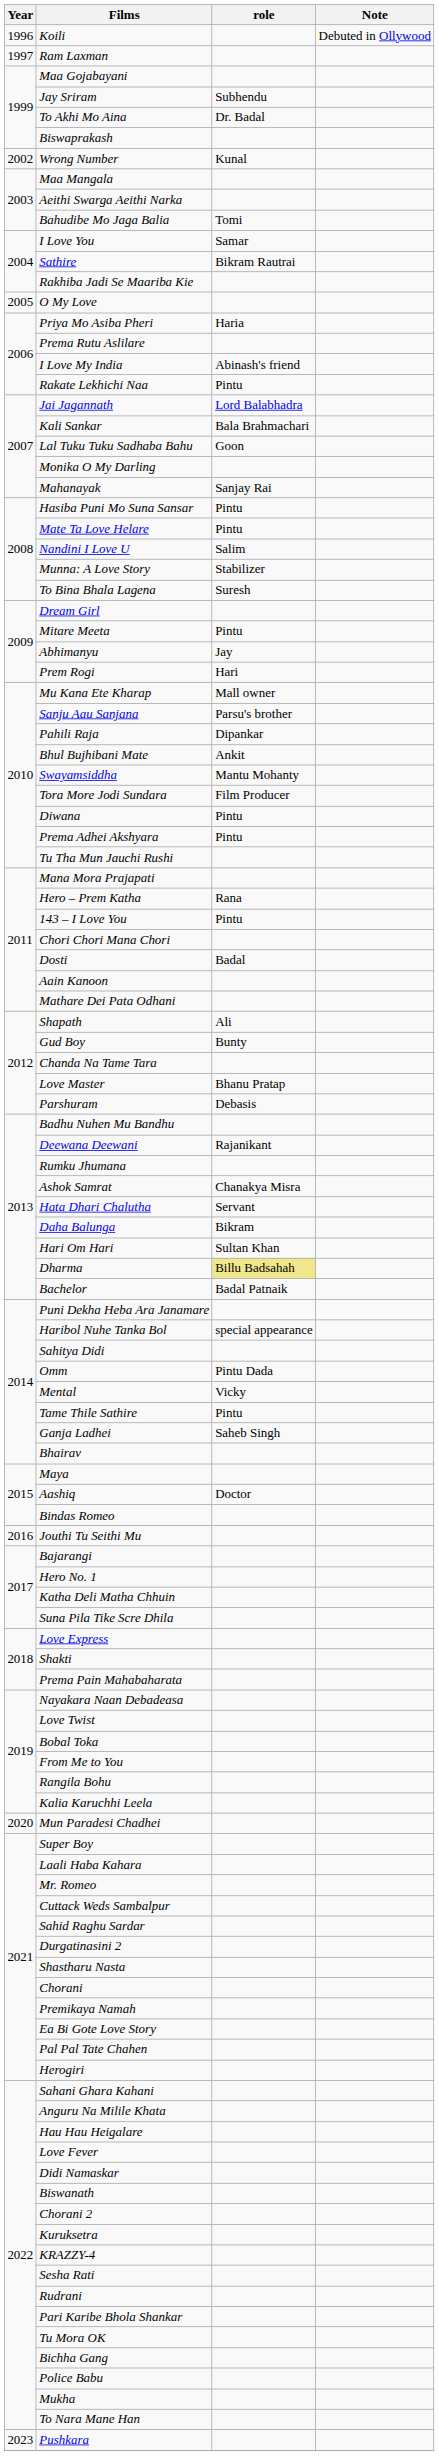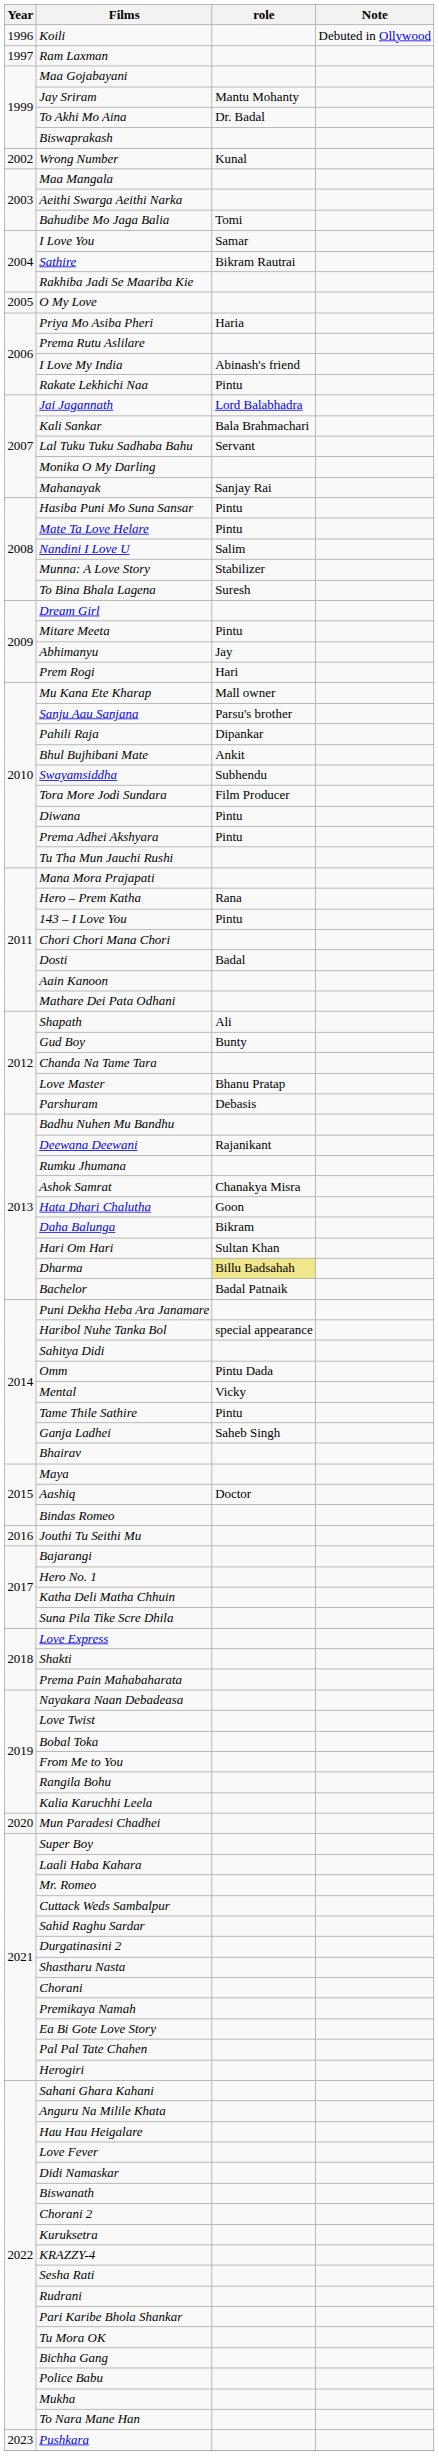Jay Sriram | role: Subhendu -> Mantu Mohanty
Lal Tuku Tuku Sadhaba Bahu | role: Goon -> Servant
Swayamsiddha | role: Mantu Mohanty -> Subhendu
Hata Dhari Chalutha | role: Servant -> Goon
